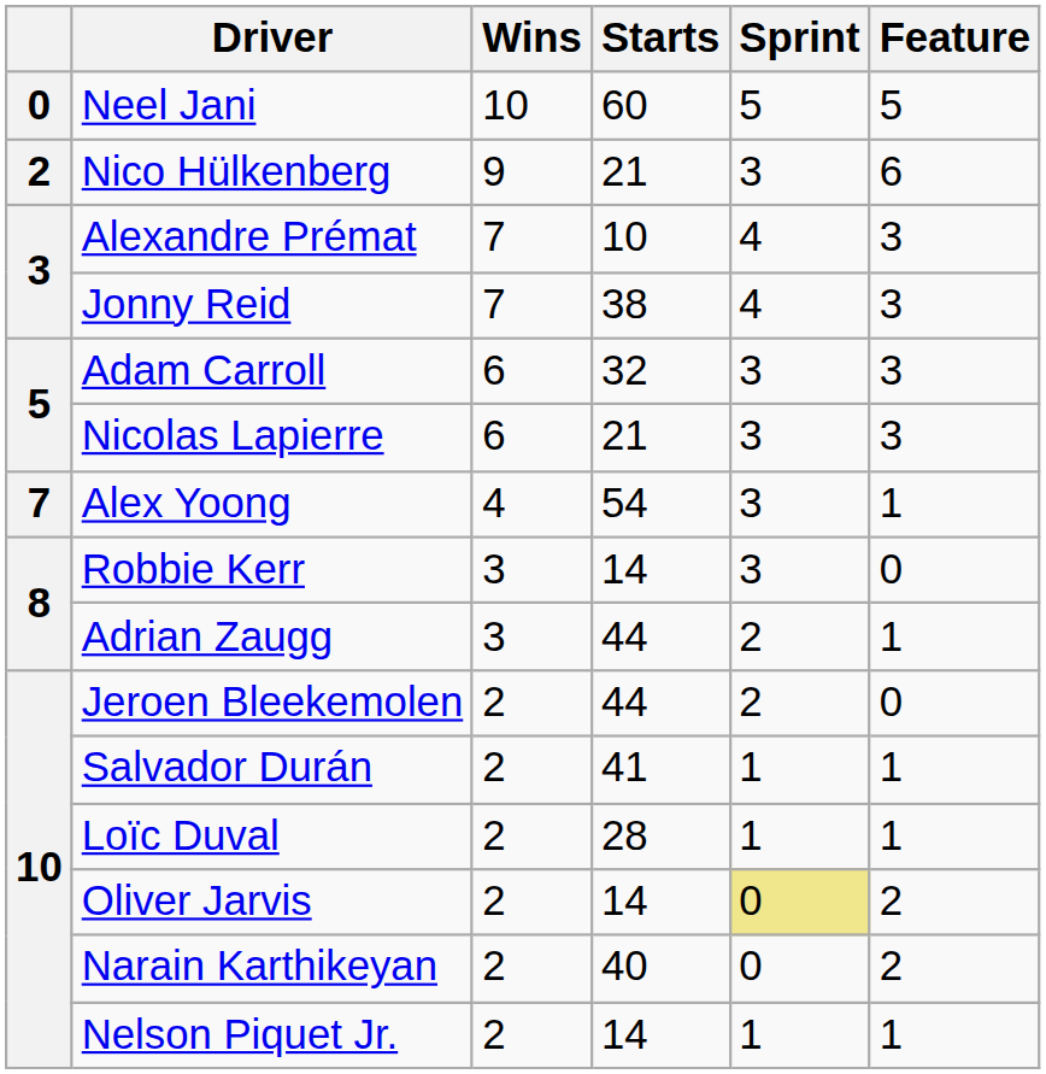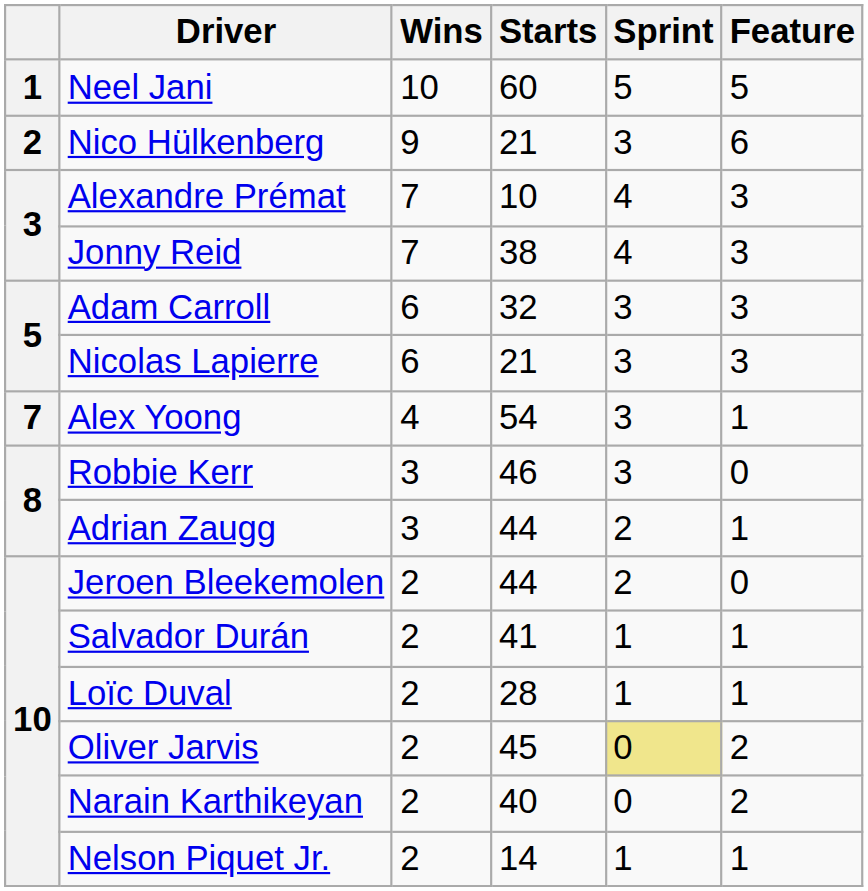Neel Jani | column 1: 0 -> 1
Robbie Kerr | Starts: 14 -> 46
Oliver Jarvis | Starts: 14 -> 45
